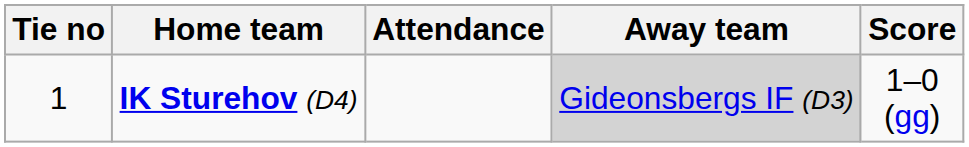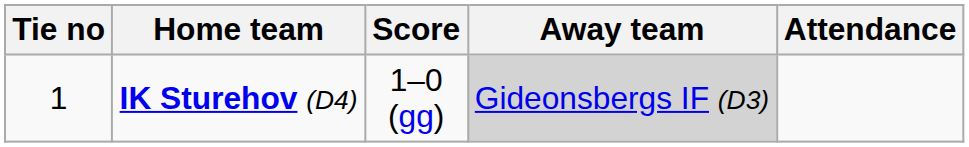columns swapped: Score <-> Attendance
